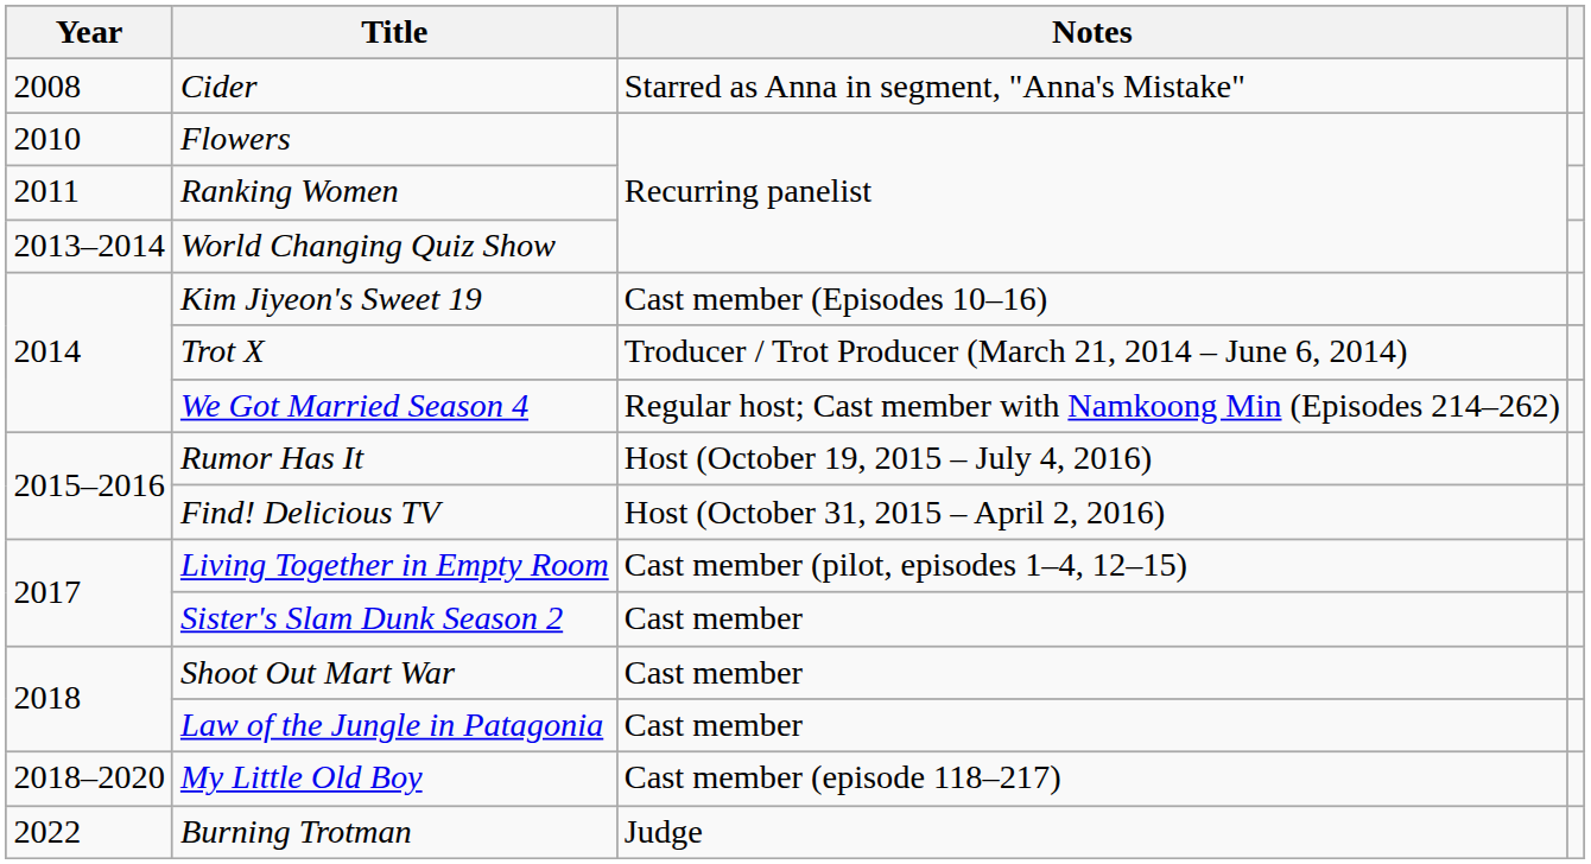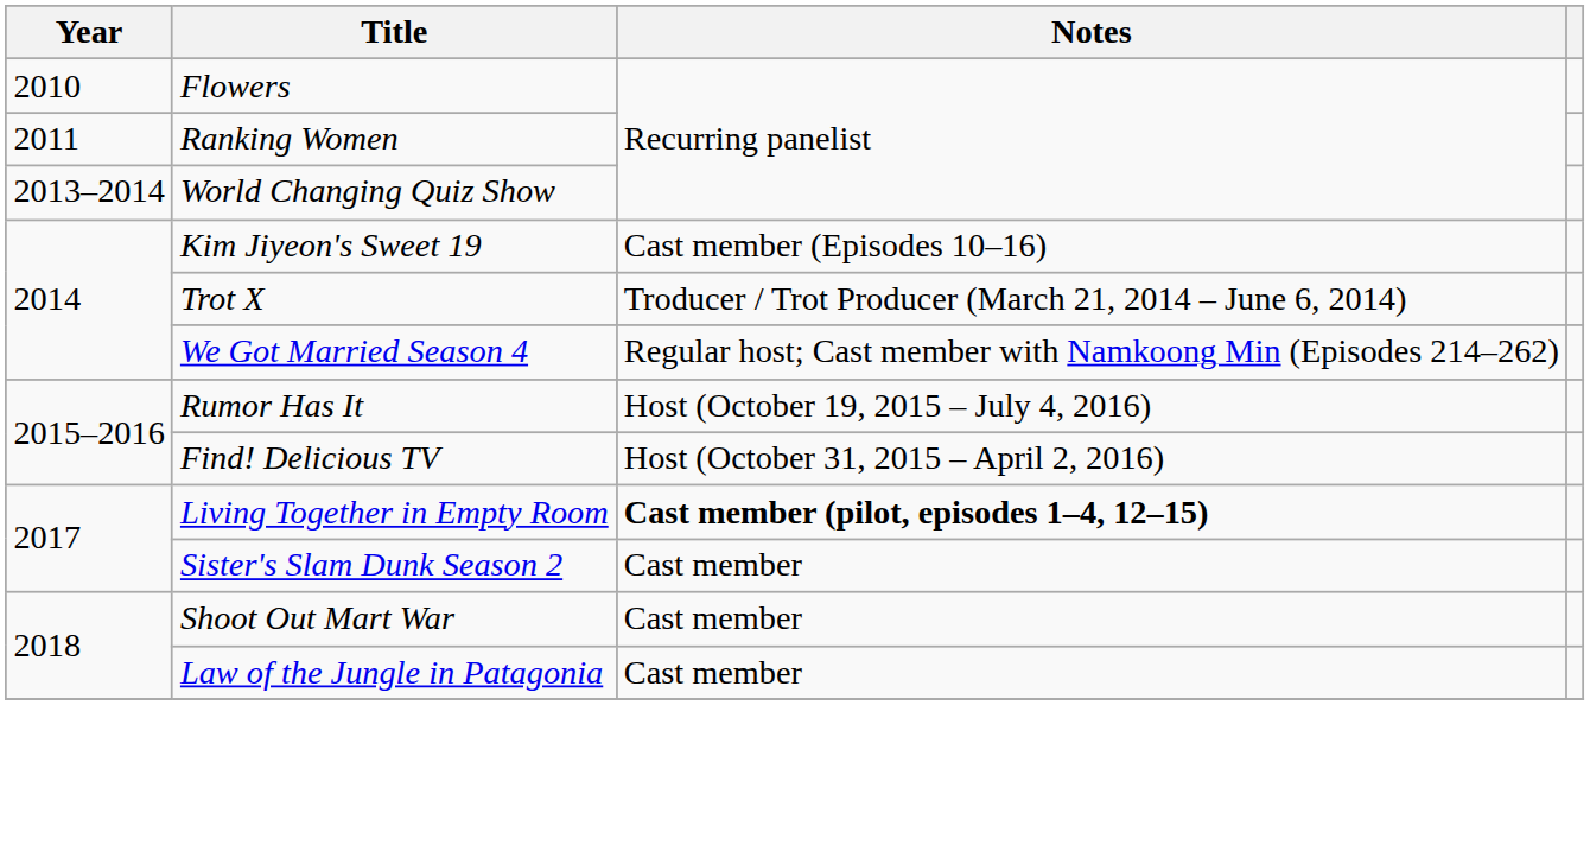- row: 2008 | Cider | Starred as Anna in segment, "Anna's Mistake"
Living Together in Empty Room | Notes: normal -> bold
- row: 2018–2020 | My Little Old Boy | Cast member (episode 118–217)
- row: 2022 | Burning Trotman | Judge
